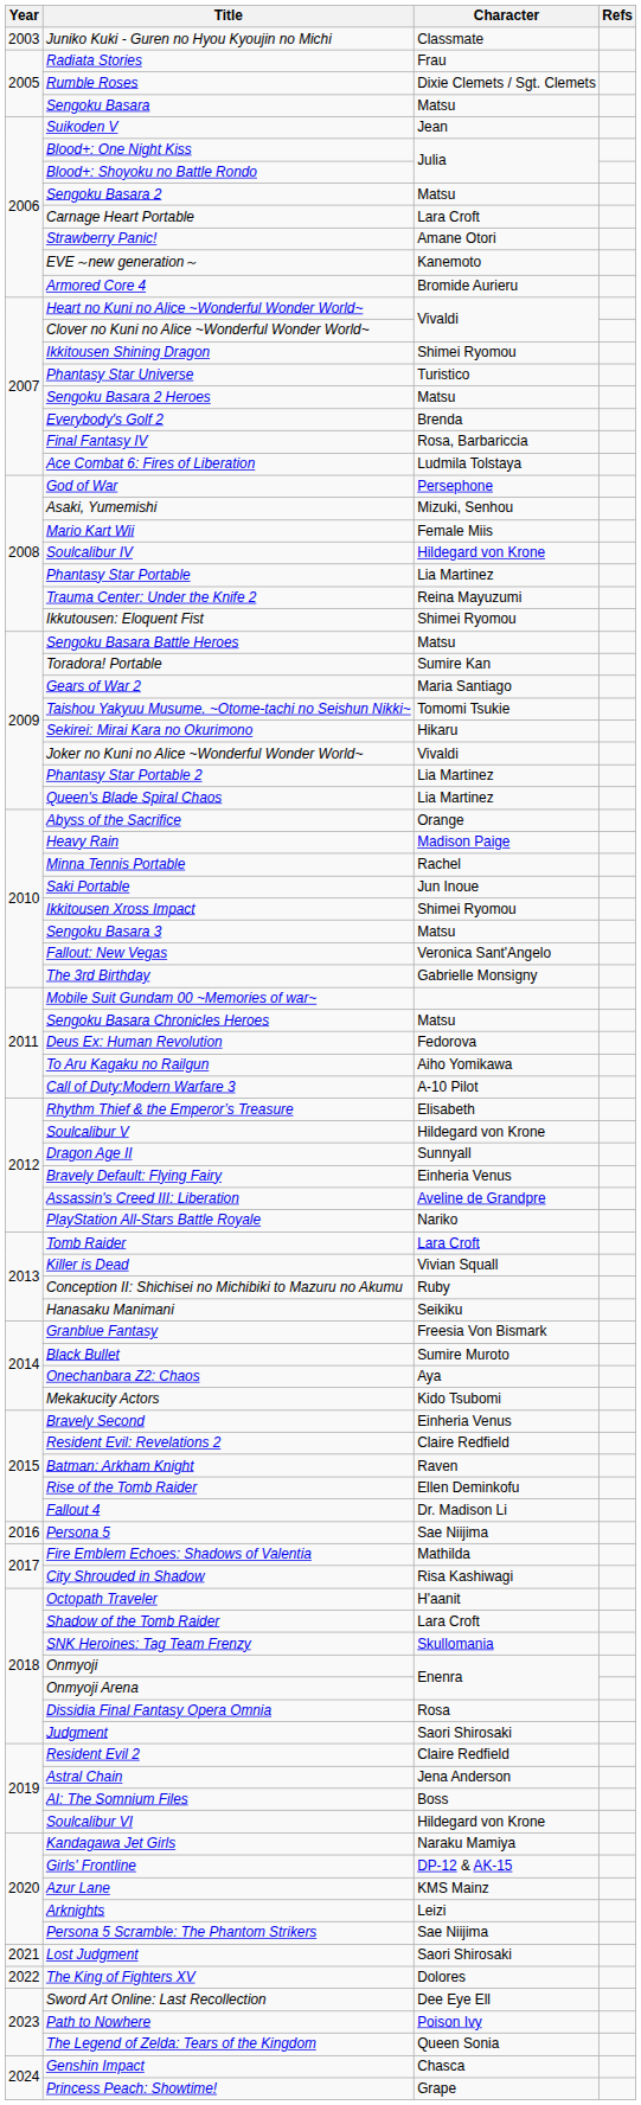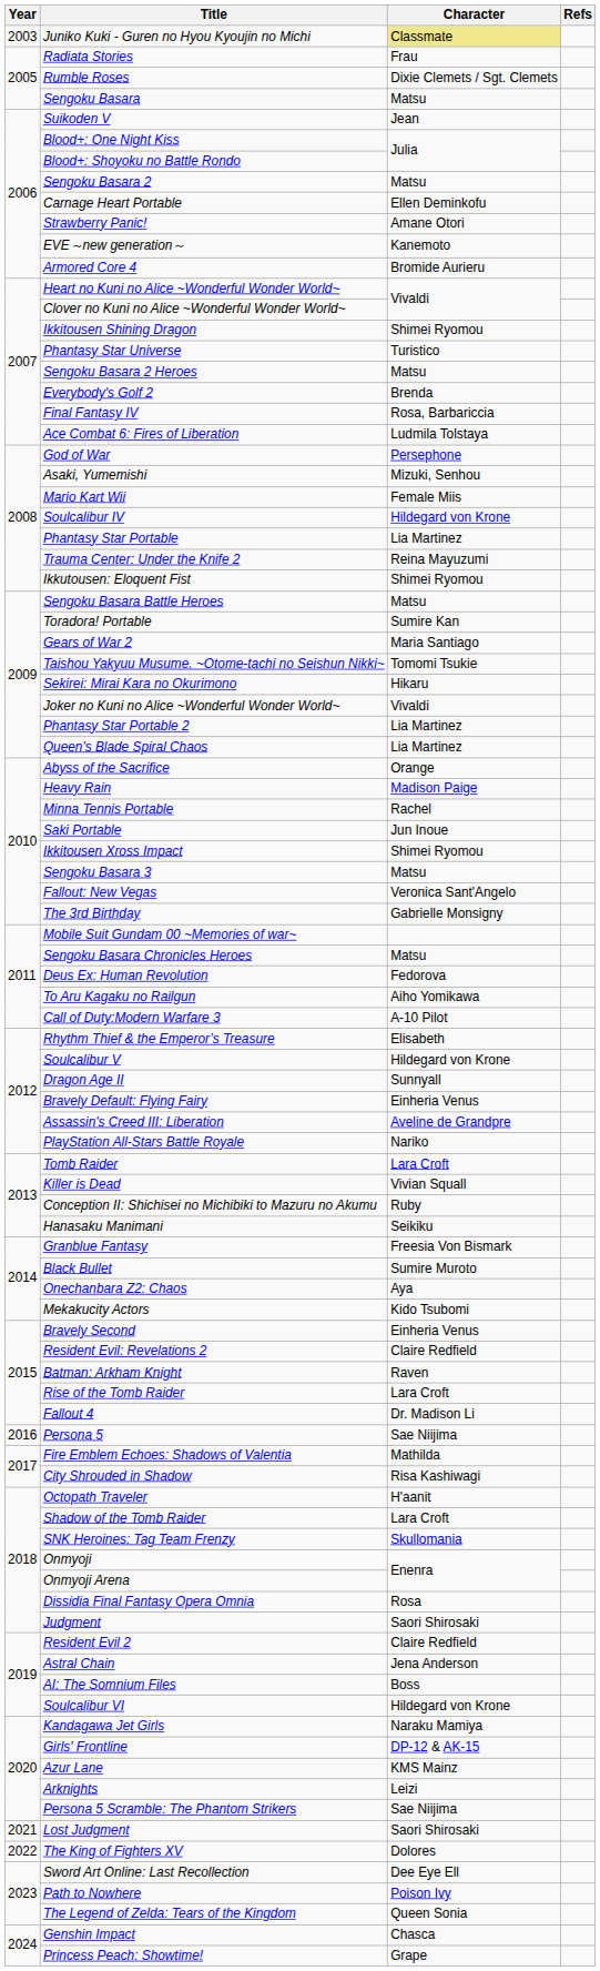Juniko Kuki - Guren no Hyou Kyoujin no Michi | Character: no background -> khaki background
Carnage Heart Portable | Character: Lara Croft -> Ellen Deminkofu
Rise of the Tomb Raider | Character: Ellen Deminkofu -> Lara Croft
